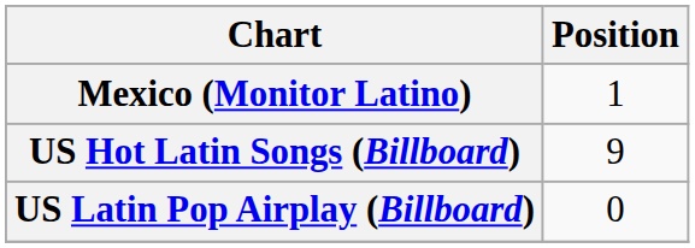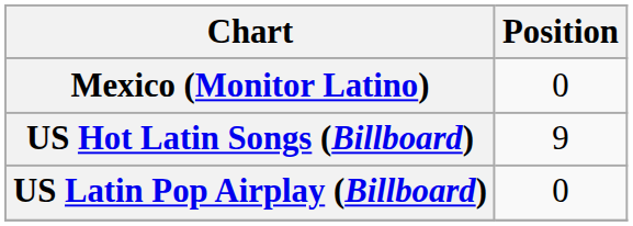Mexico (Monitor Latino) | Position: 1 -> 0
